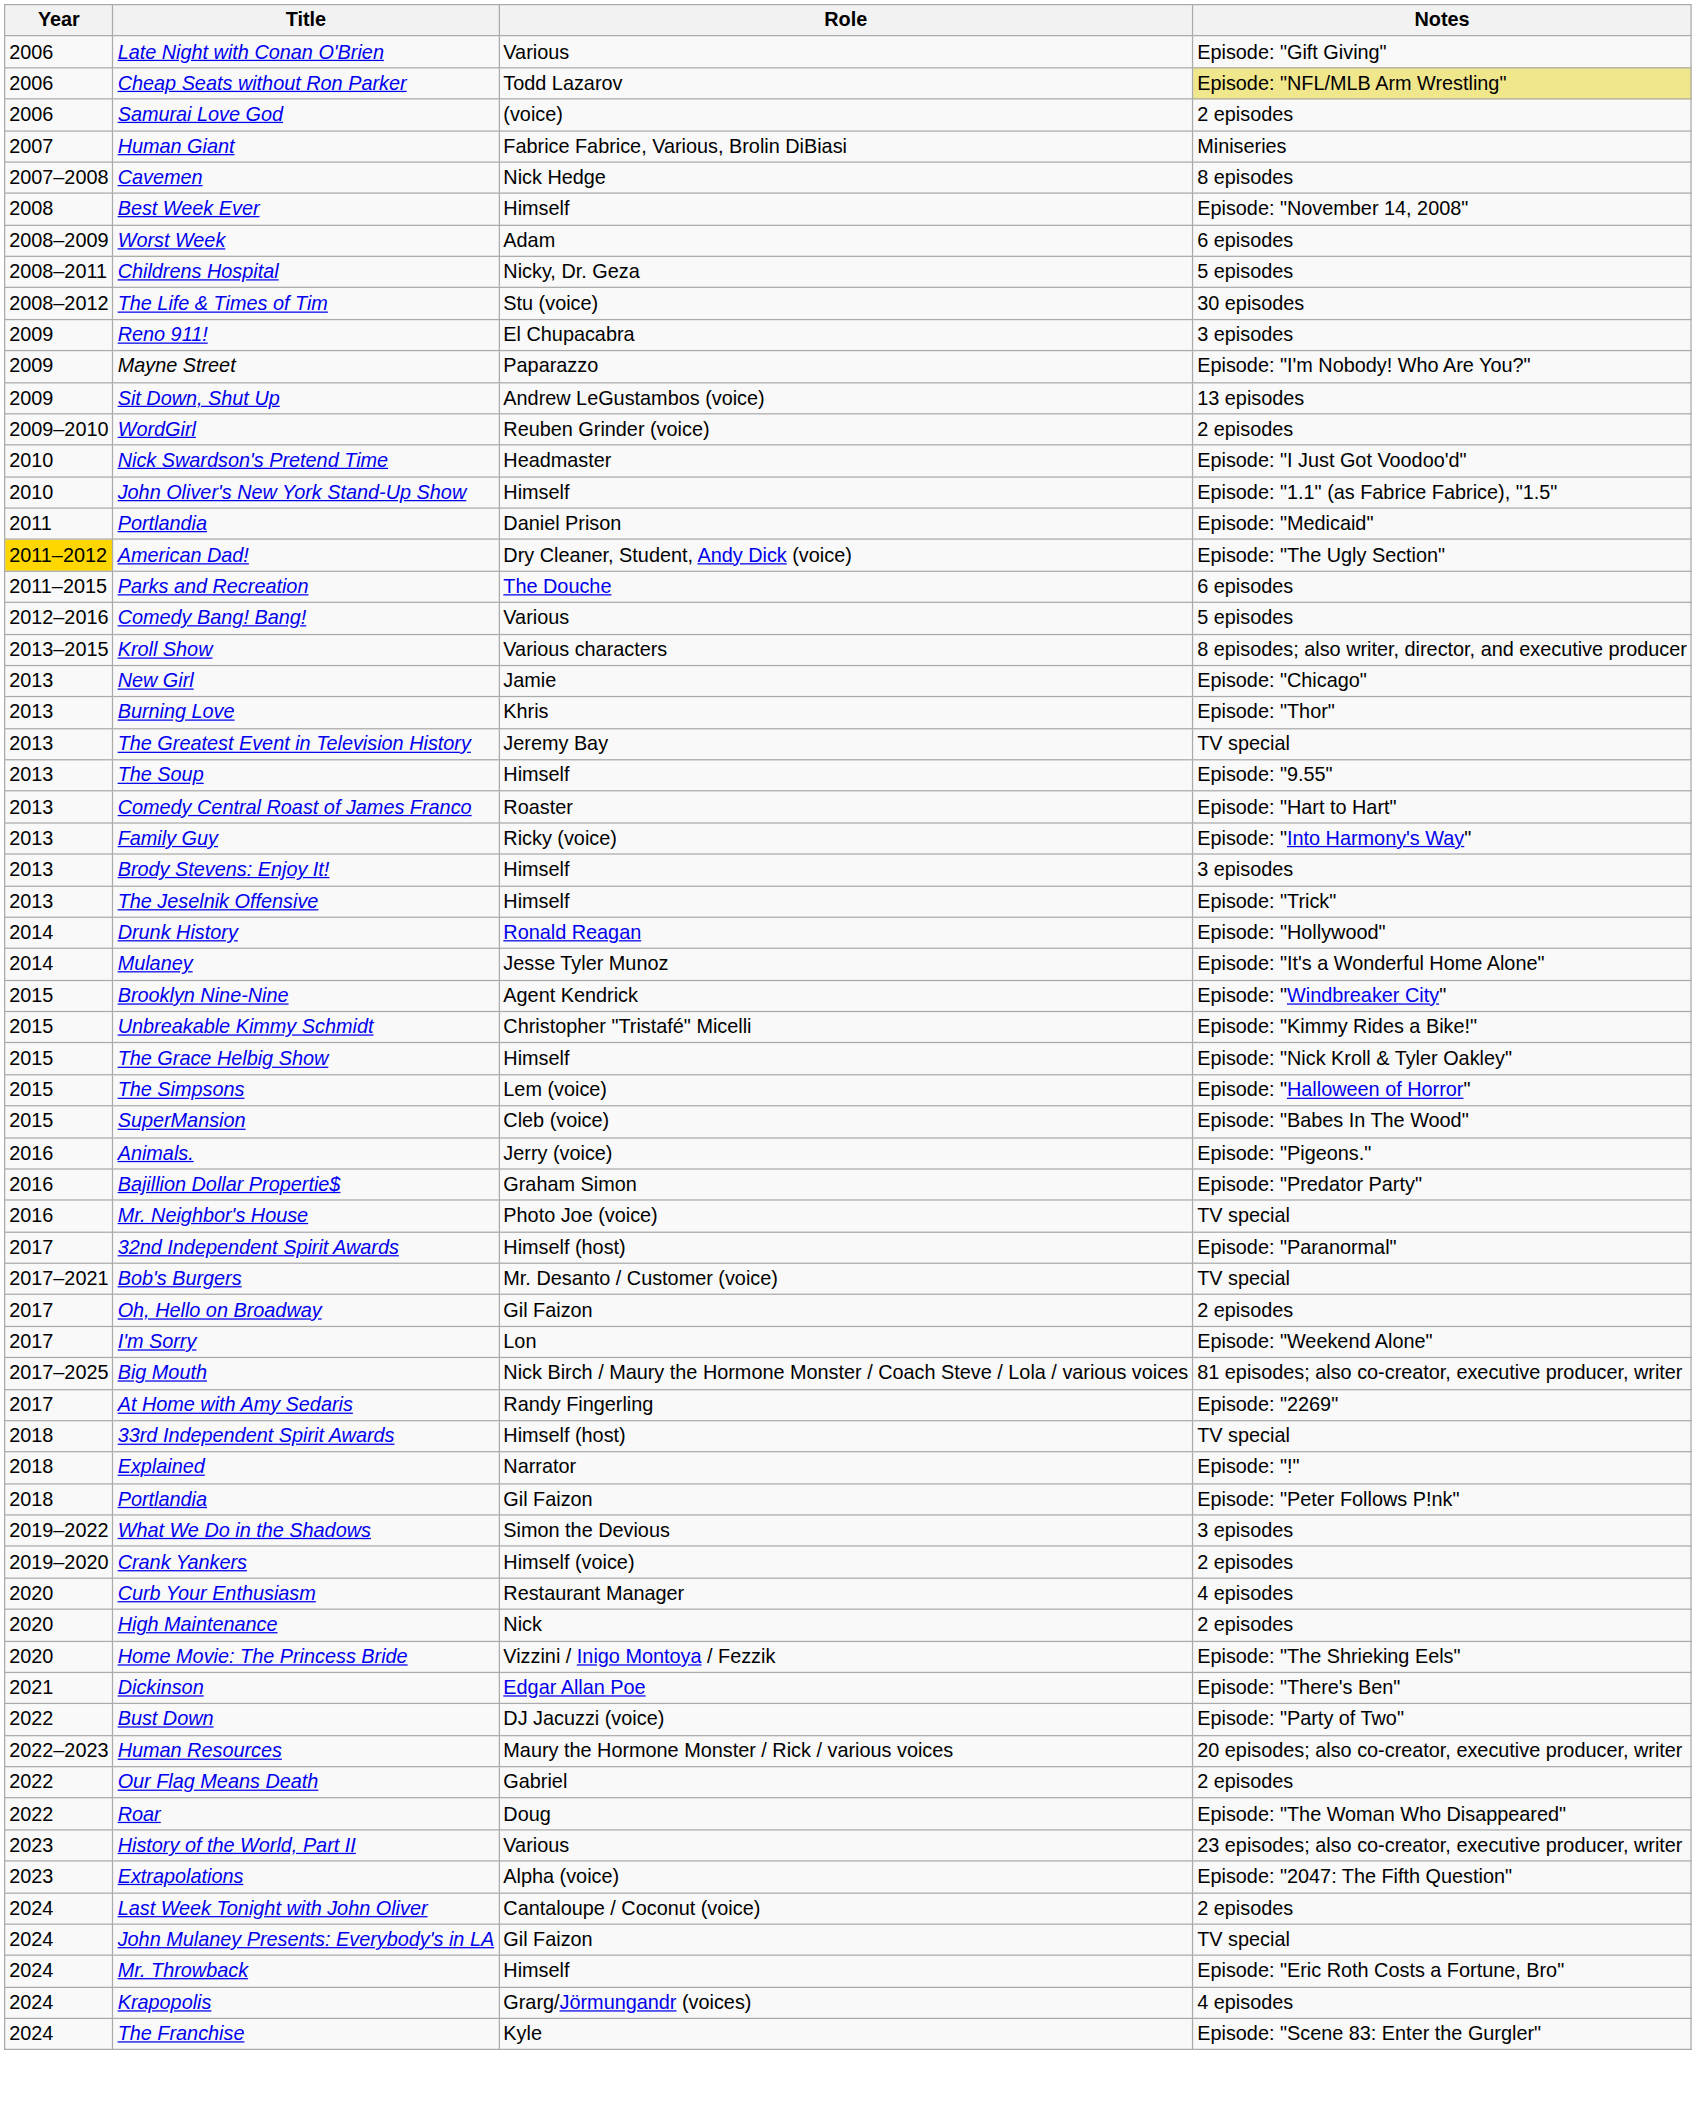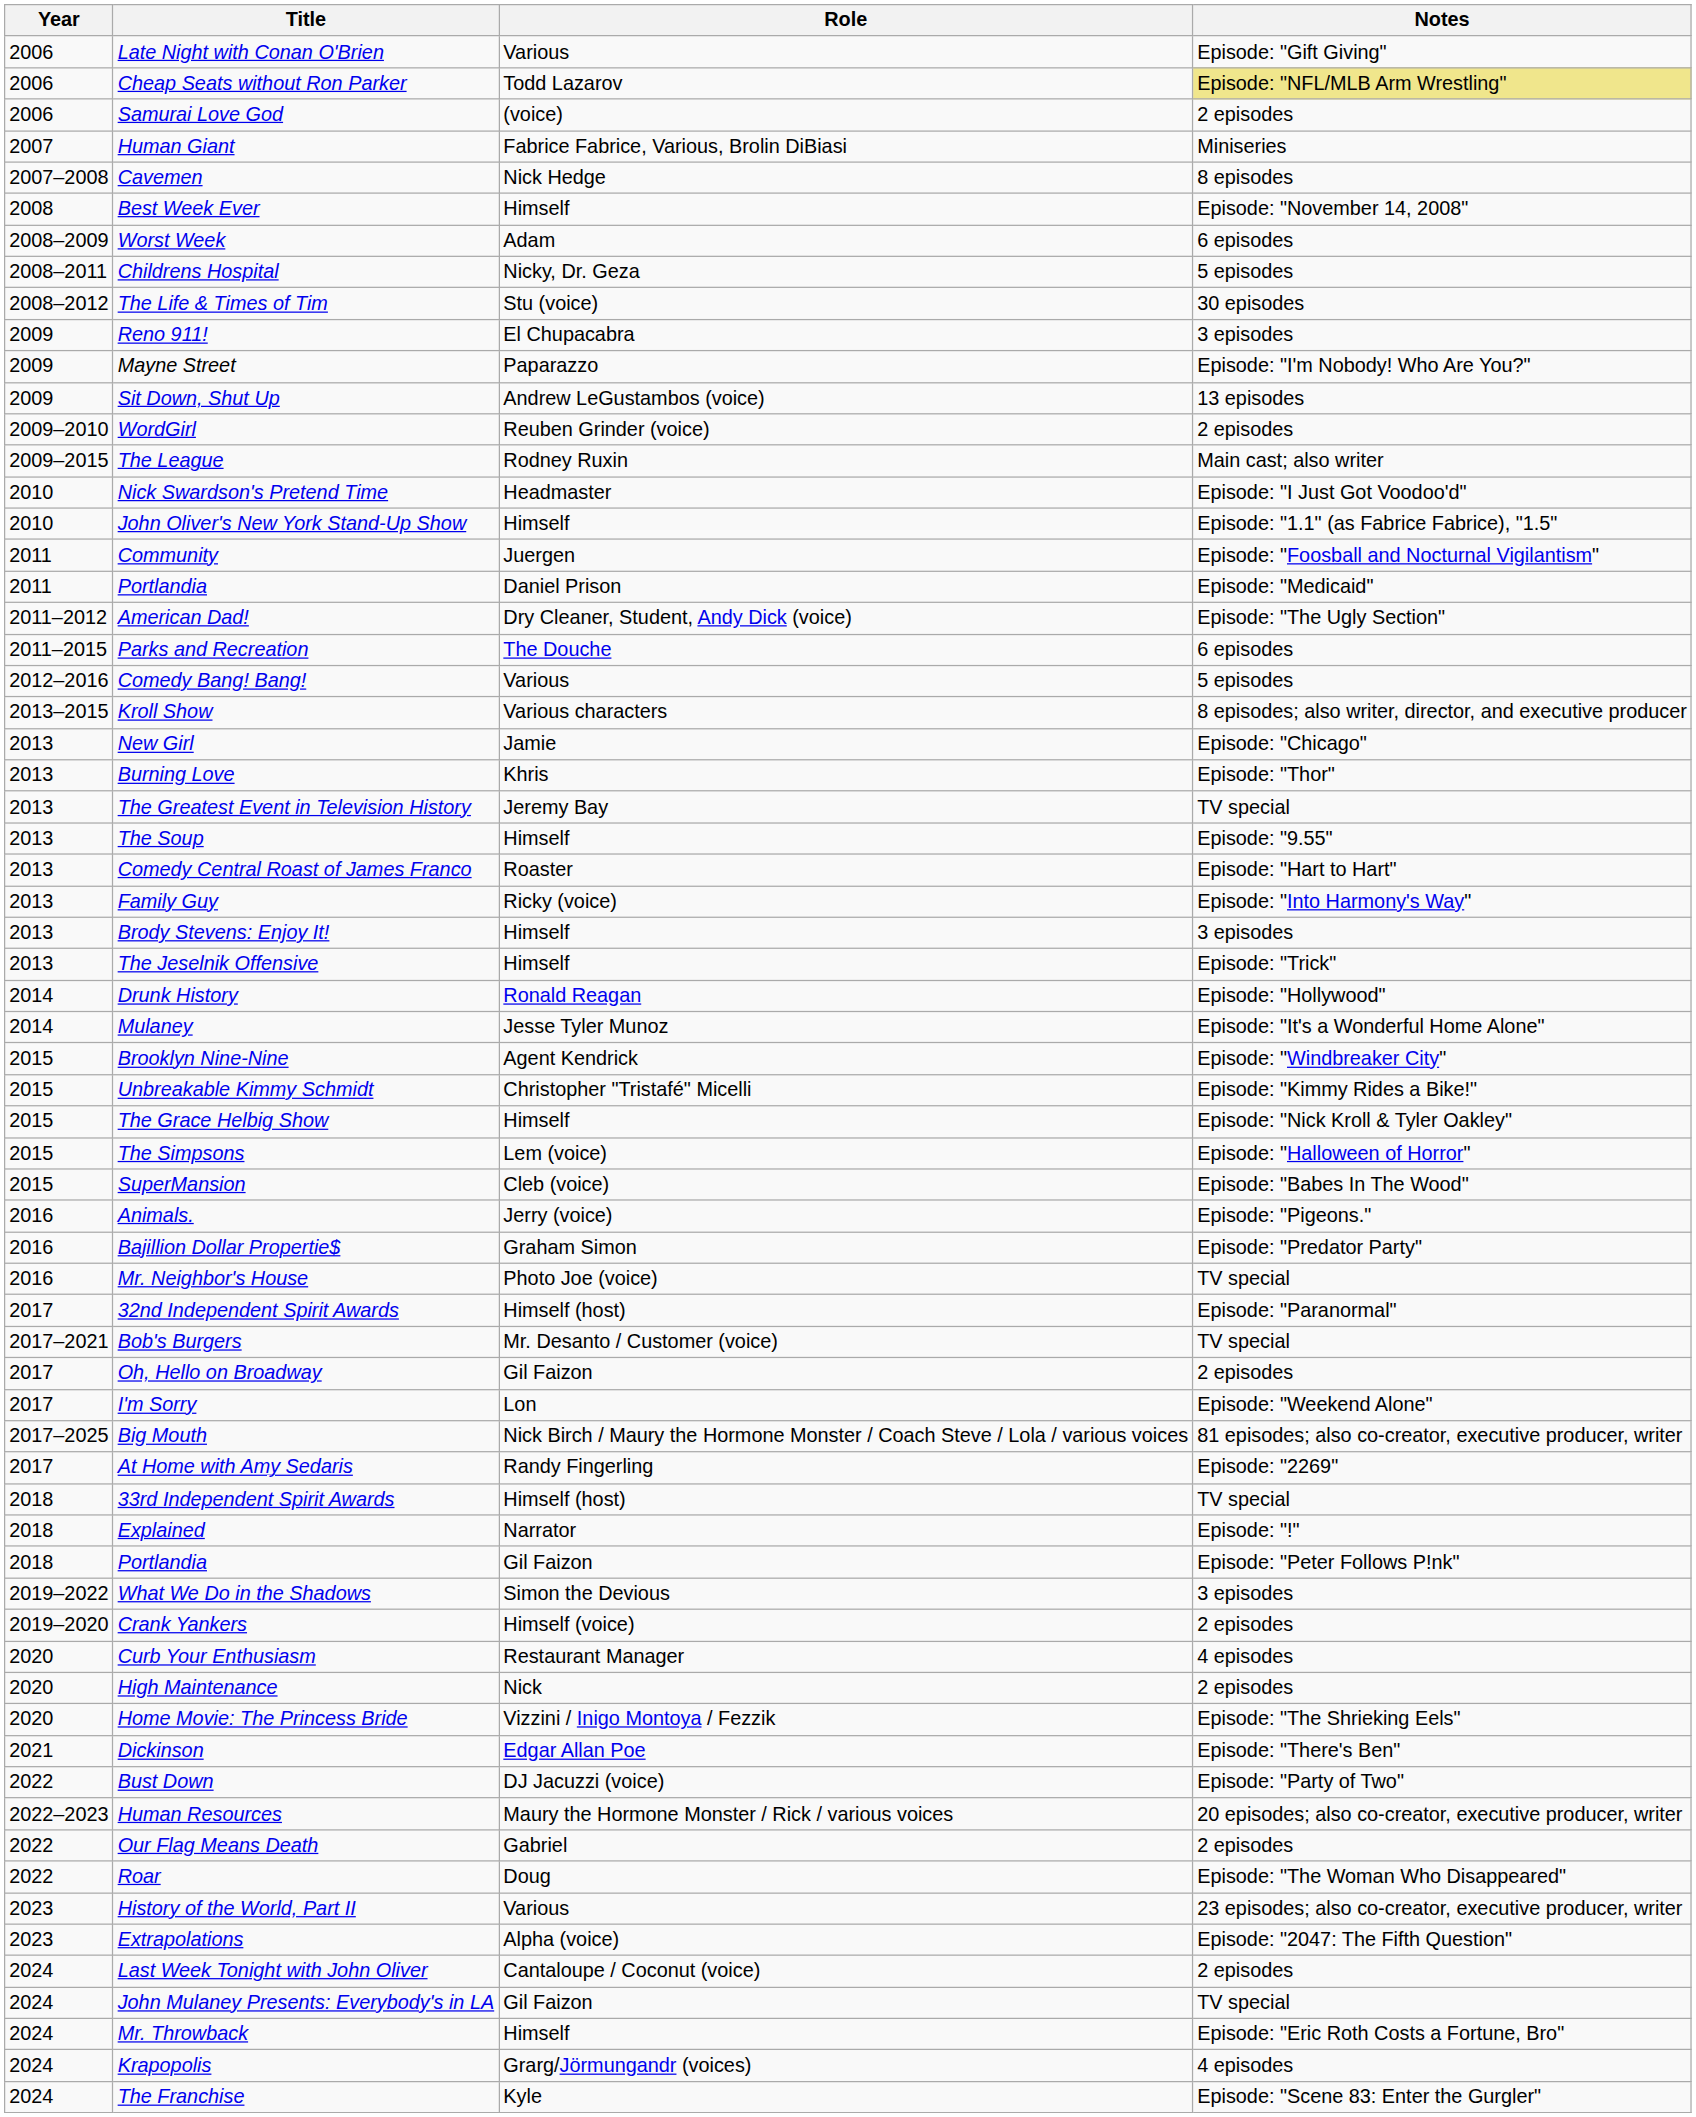+ row: 2009–2015 | The League | Rodney Ruxin | Main cast; also writer
+ row: 2011 | Community | Juergen | Episode: "Foosball and Nocturnal Vigilantism"
American Dad! | Year: gold background -> no background
